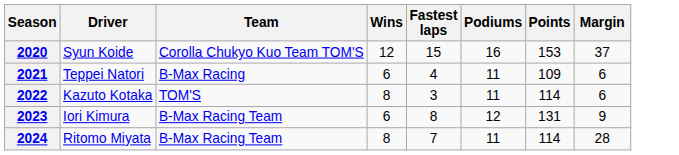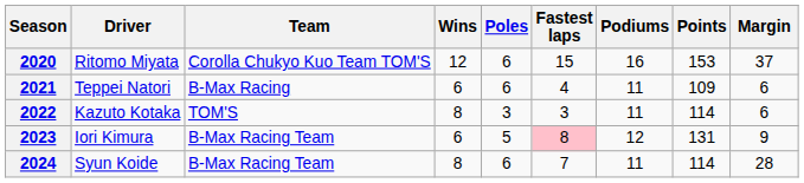+ column: Poles | 6 | 6 | 3 | 5 | 6
2020 | Driver: Syun Koide -> Ritomo Miyata
2023 | Fastest laps: no background -> pink background
2024 | Driver: Ritomo Miyata -> Syun Koide
